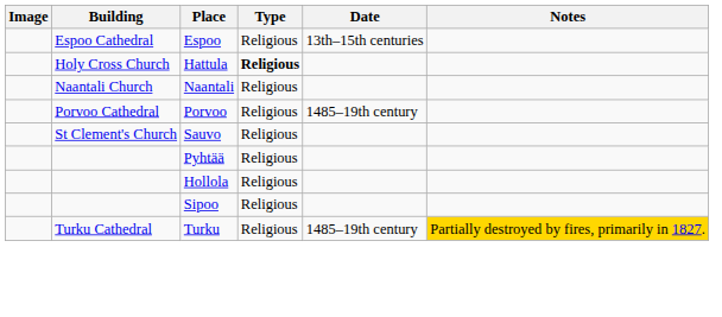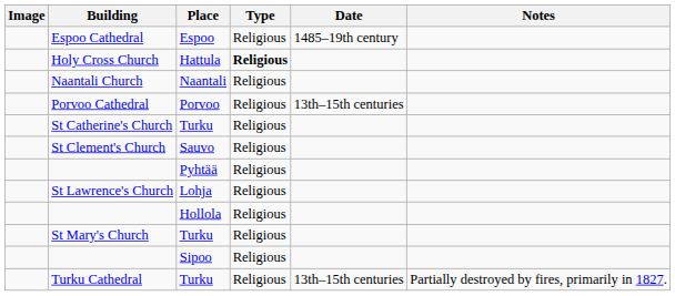Espoo Cathedral | Date: 13th–15th centuries -> 1485–19th century
Porvoo Cathedral | Date: 1485–19th century -> 13th–15th centuries
+ row: St Catherine's Church | Turku | Religious
+ row: St Lawrence's Church | Lohja | Religious
+ row: St Mary's Church | Turku | Religious
Turku Cathedral | Date: 1485–19th century -> 13th–15th centuries
Turku Cathedral | Notes: gold background -> no background
